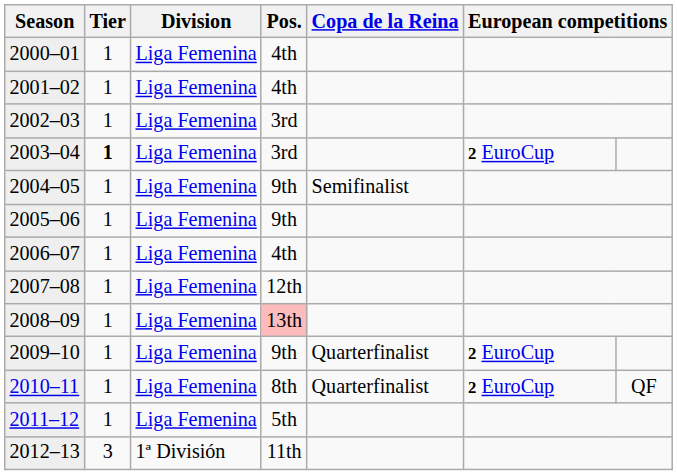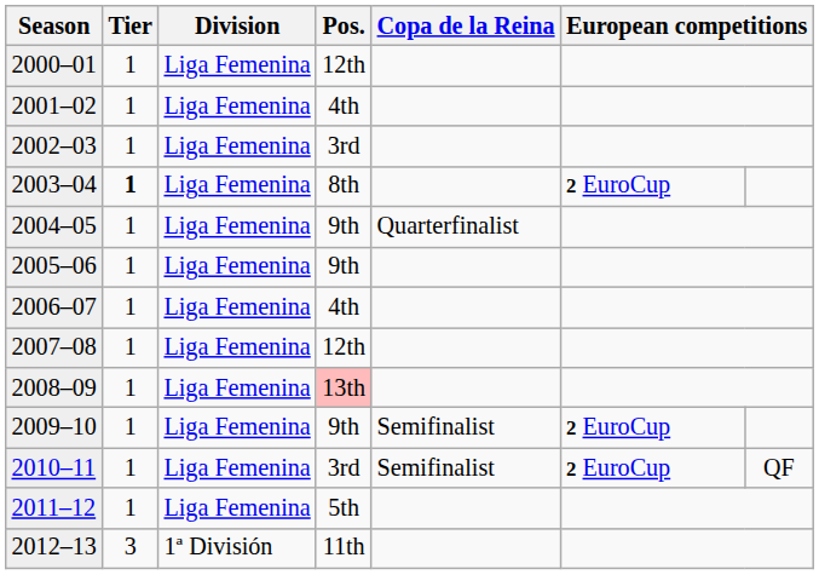2000–01 | Pos.: 4th -> 12th
2003–04 | Pos.: 3rd -> 8th
2004–05 | Copa de la Reina: Semifinalist -> Quarterfinalist
2009–10 | Copa de la Reina: Quarterfinalist -> Semifinalist
2010–11 | Pos.: 8th -> 3rd
2010–11 | Copa de la Reina: Quarterfinalist -> Semifinalist
